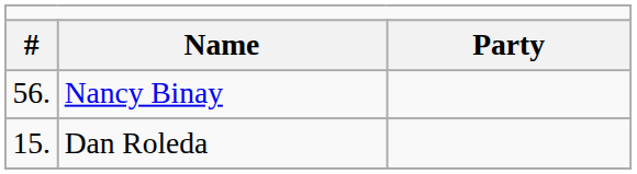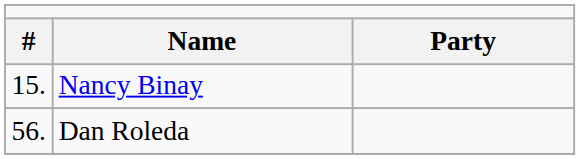Nancy Binay | column 1: 56. -> 15.
Dan Roleda | column 1: 15. -> 56.
